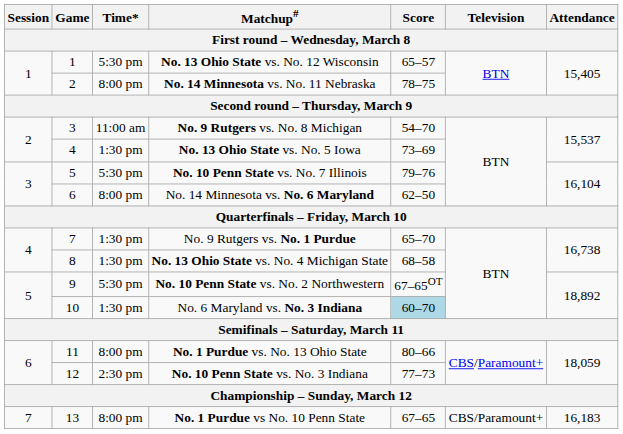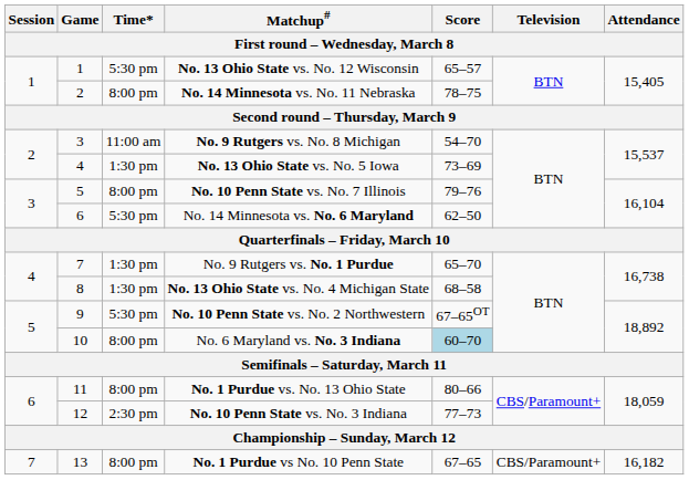No. 10 Penn State vs. No. 7 Illinois | Time*: 5:30 pm -> 8:00 pm
No. 14 Minnesota vs. No. 6 Maryland | Time*: 8:00 pm -> 5:30 pm
No. 6 Maryland vs. No. 3 Indiana | Time*: 1:30 pm -> 8:00 pm
No. 1 Purdue vs No. 10 Penn State | Attendance: 16,183 -> 16,182
